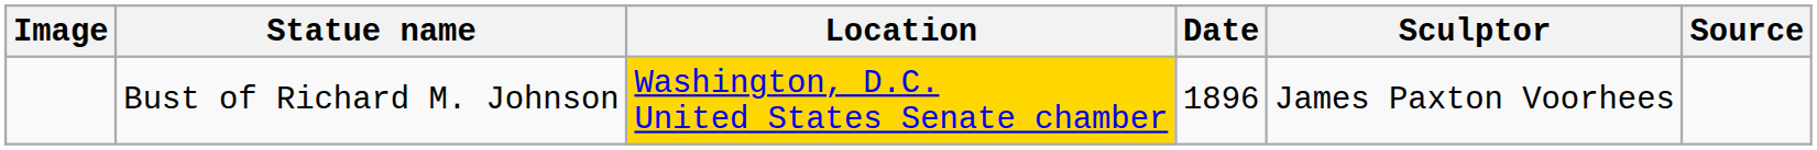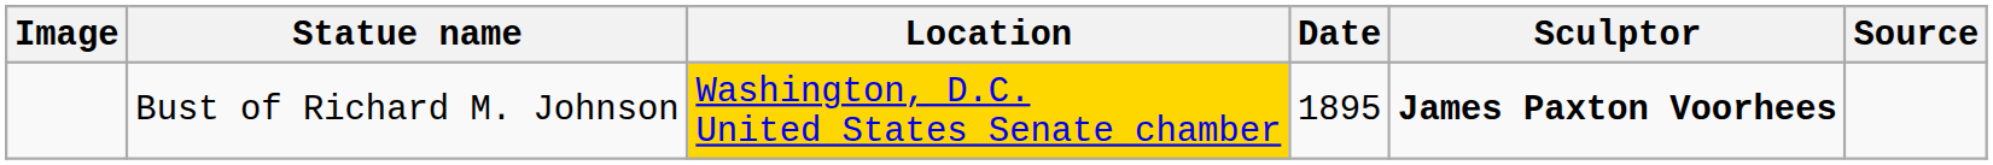Bust of Richard M. Johnson | Date: 1896 -> 1895
Bust of Richard M. Johnson | Sculptor: normal -> bold
